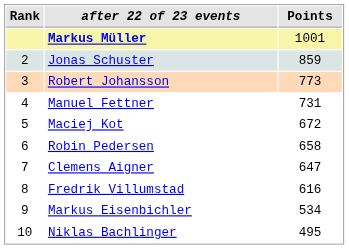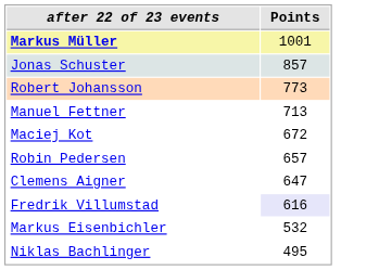- column: Rank | 2 | 3 | 4 | 5 | 6 | 7 | 8 | 9 | 10
Jonas Schuster | Points: 859 -> 857
Manuel Fettner | Points: 731 -> 713
Robin Pedersen | Points: 658 -> 657
Fredrik Villumstad | Points: no background -> lavender background
Markus Eisenbichler | Points: 534 -> 532
